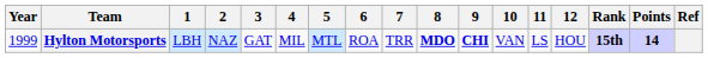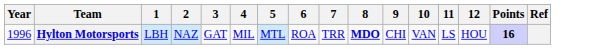- column: Rank | 15th
Hylton Motorsports | Year: 1999 -> 1996
Hylton Motorsports | 9: bold -> normal
Hylton Motorsports | Points: 14 -> 16
